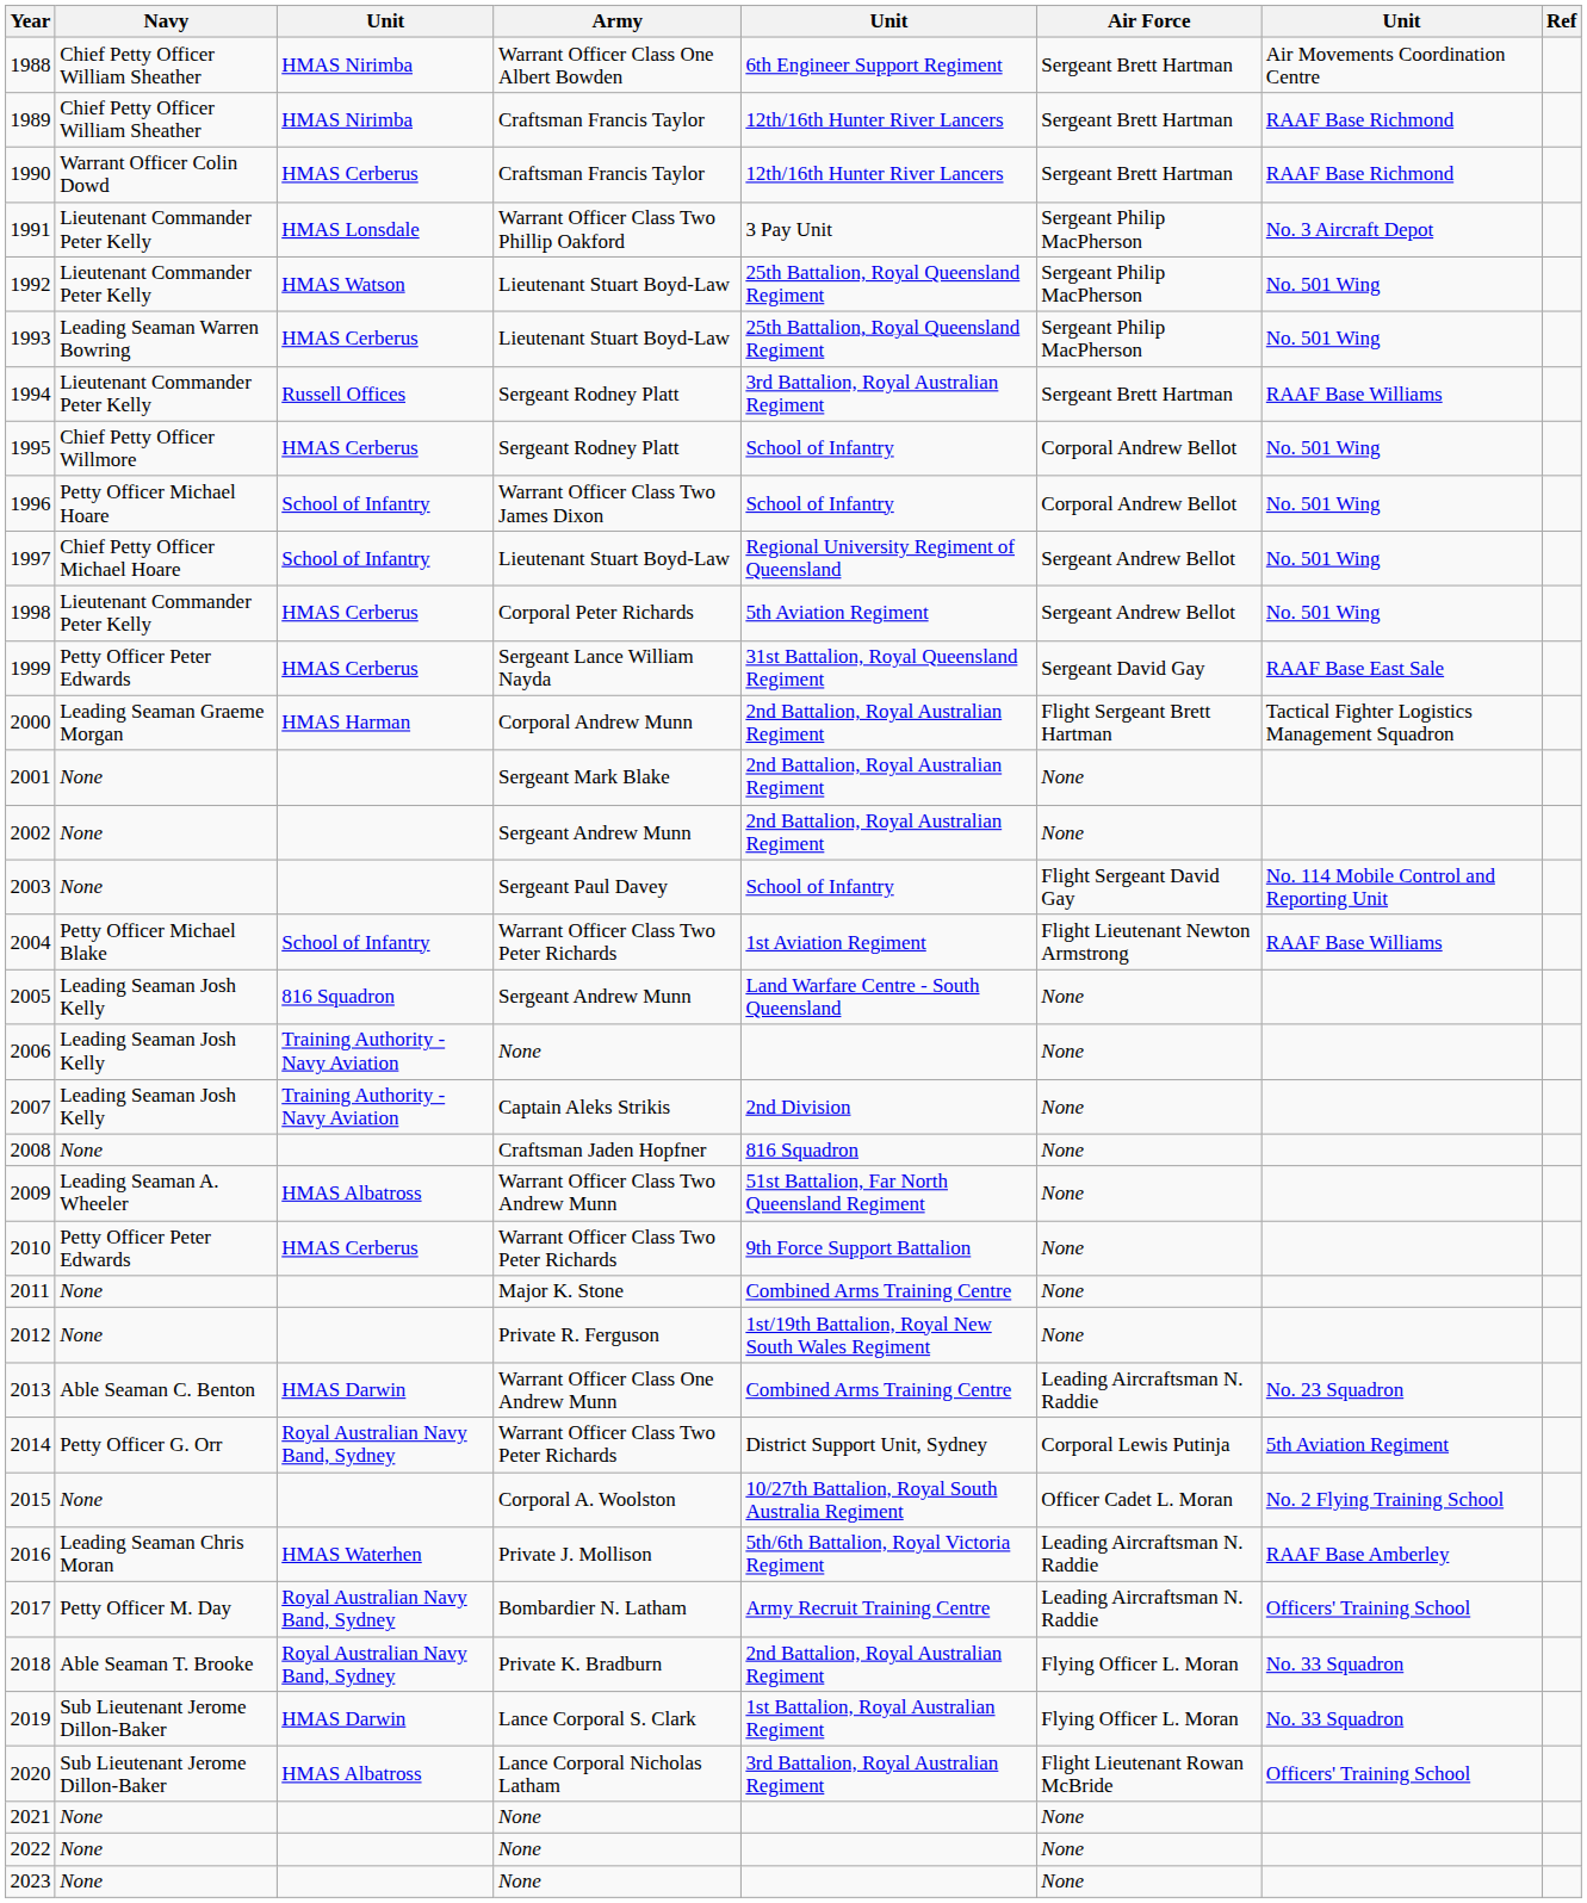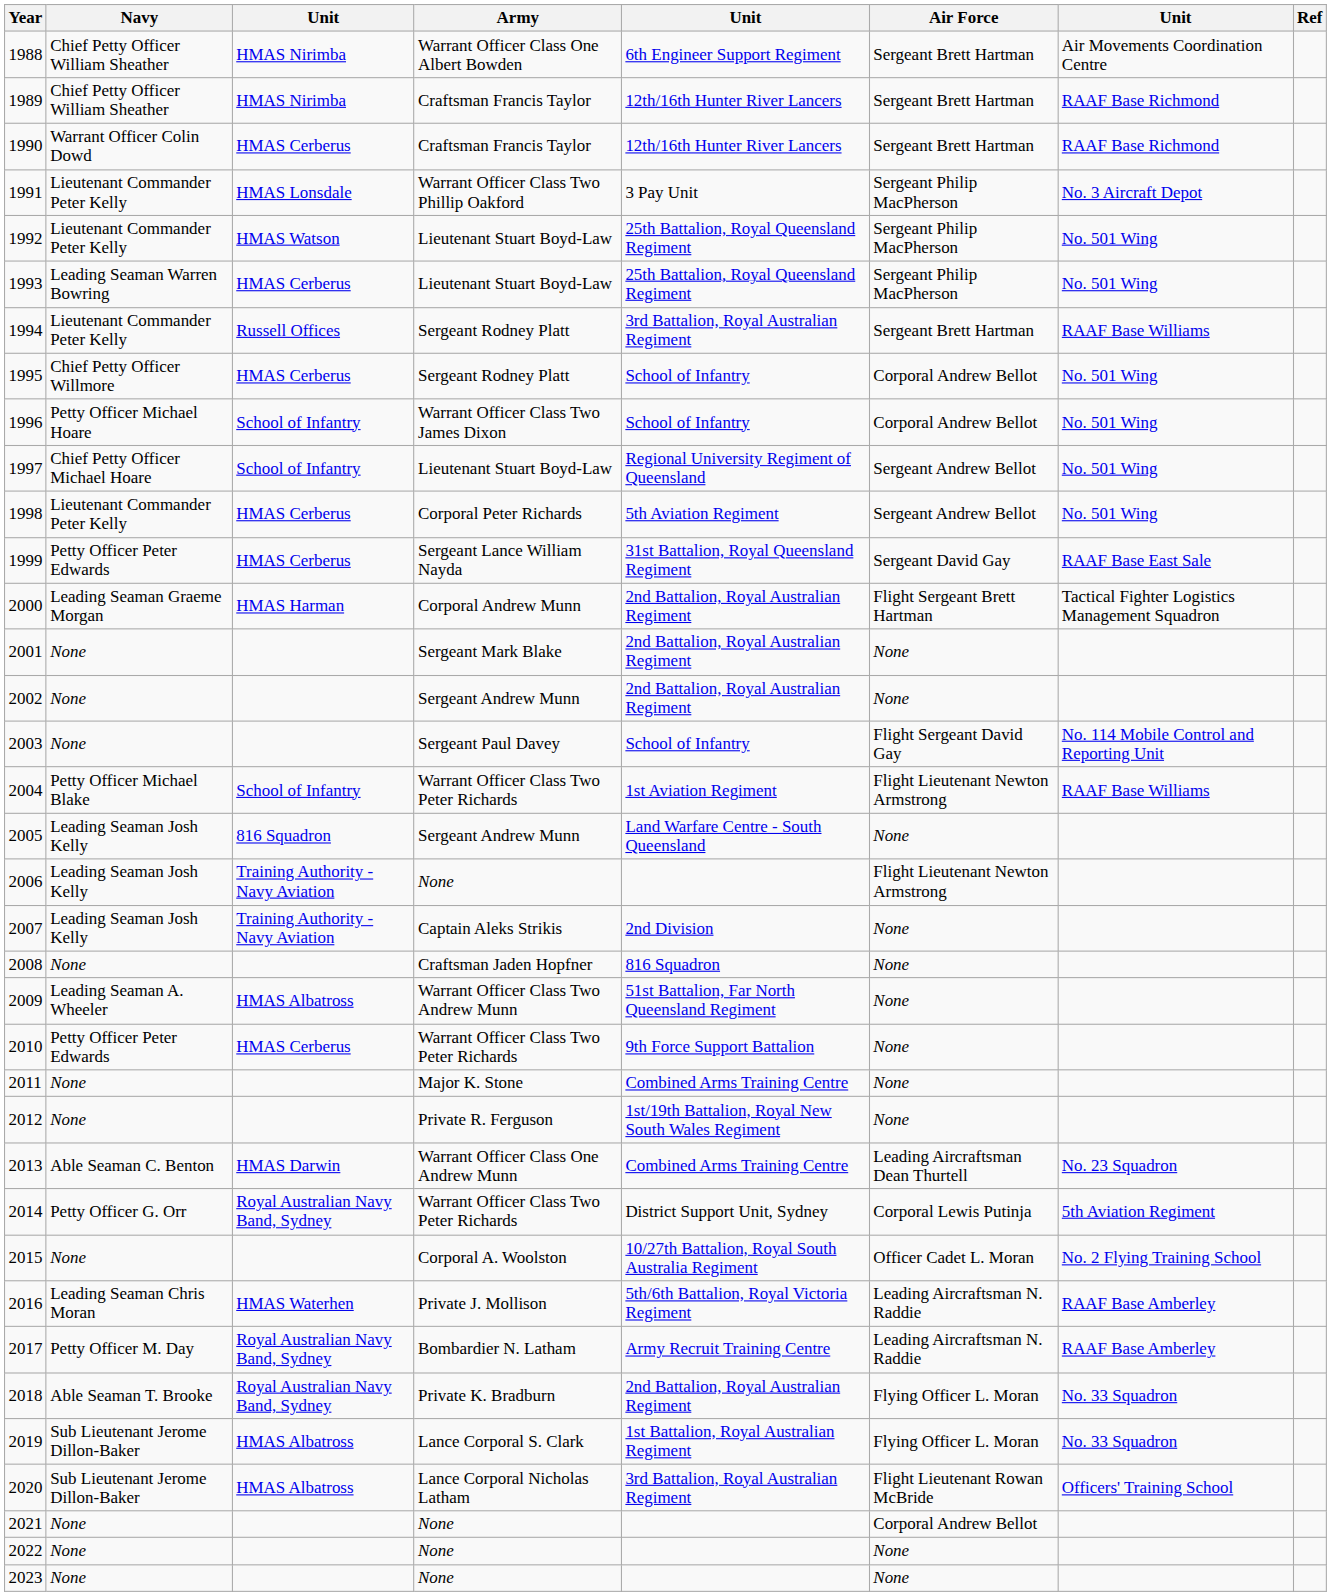2006 | Air Force: None -> Flight Lieutenant Newton Armstrong
2013 | Air Force: Leading Aircraftsman N. Raddie -> Leading Aircraftsman Dean Thurtell
2017 | column 7: Officers' Training School -> RAAF Base Amberley
2019 | column 3: HMAS Darwin -> HMAS Albatross
2021 | Air Force: None -> Corporal Andrew Bellot
